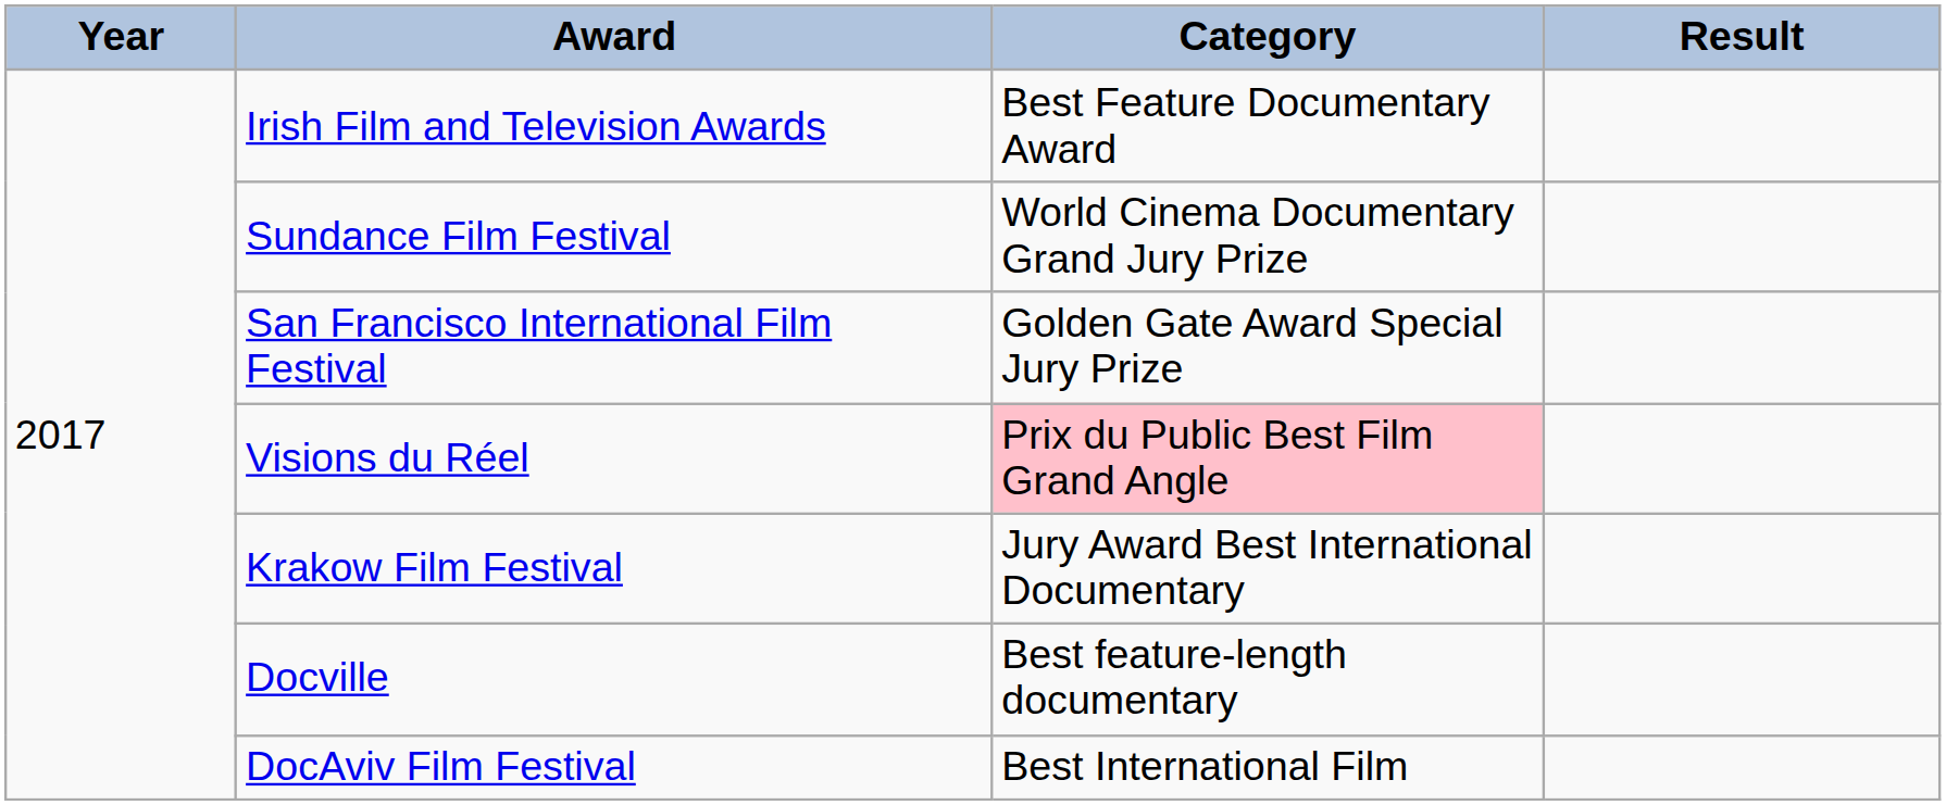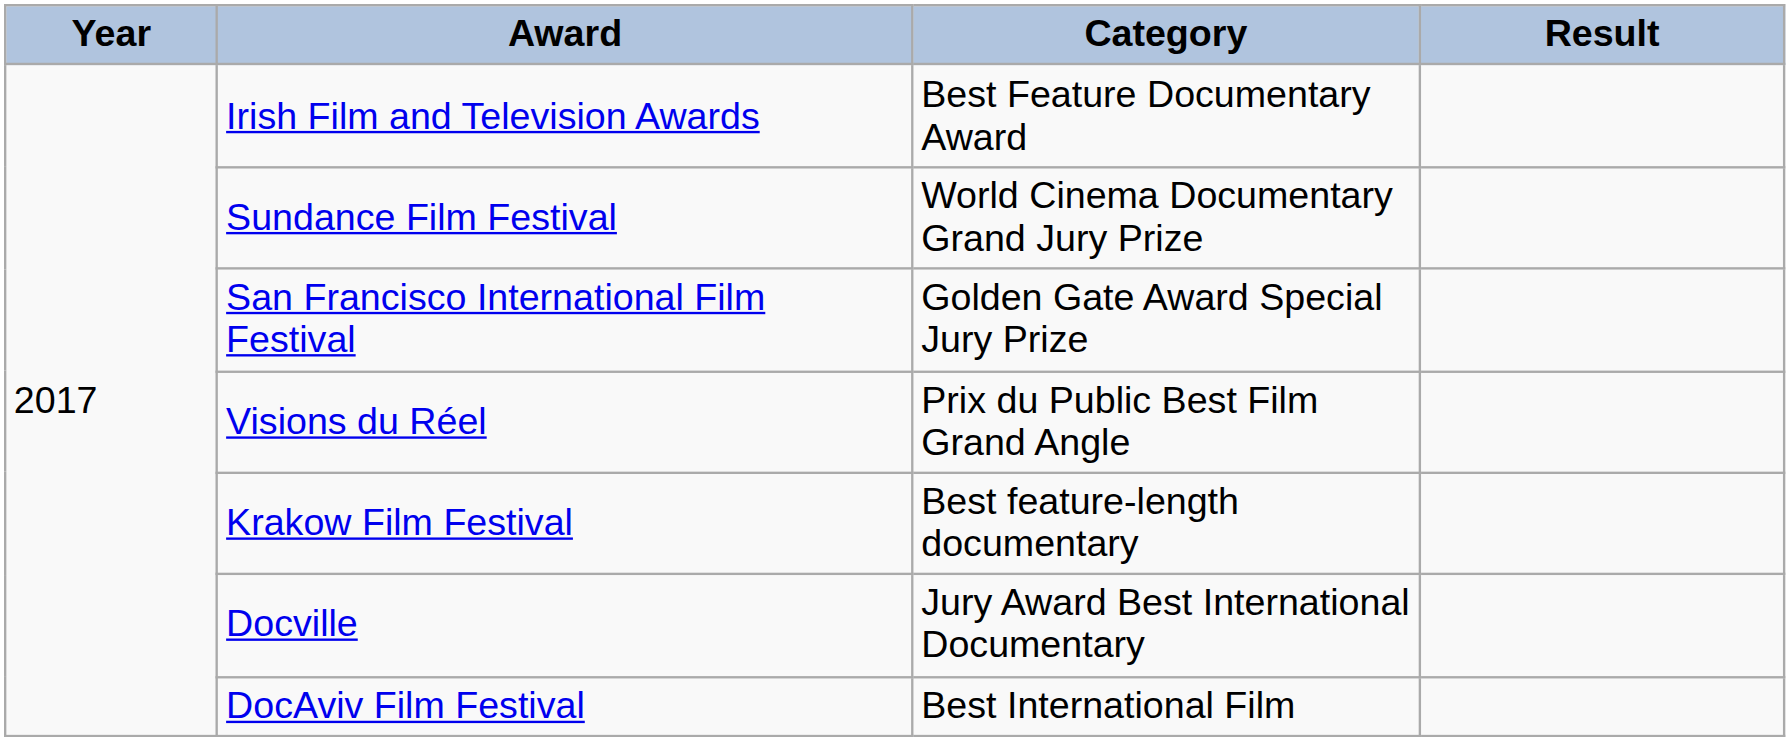Visions du Réel | Category: pink background -> no background
Krakow Film Festival | Category: Jury Award Best International Documentary -> Best feature-length documentary
Docville | Category: Best feature-length documentary -> Jury Award Best International Documentary
